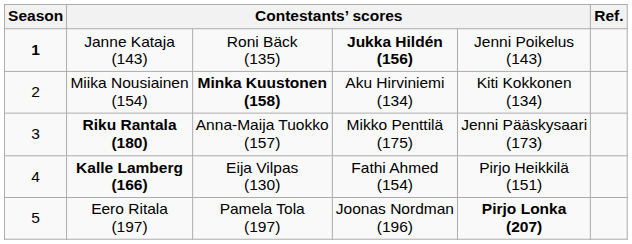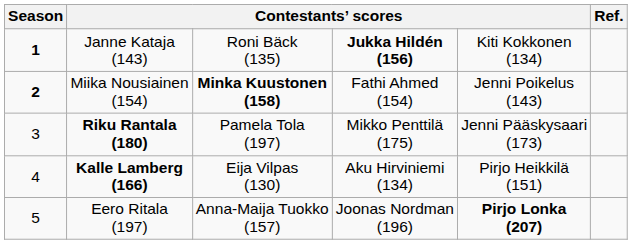Janne Kataja (143) | column 5: Jenni Poikelus (143) -> Kiti Kokkonen (134)
Miika Nousiainen (154) | Season: normal -> bold
Miika Nousiainen (154) | column 4: Aku Hirviniemi (134) -> Fathi Ahmed (154)
Miika Nousiainen (154) | column 5: Kiti Kokkonen (134) -> Jenni Poikelus (143)
Riku Rantala (180) | column 3: Anna-Maija Tuokko (157) -> Pamela Tola (197)
Kalle Lamberg (166) | column 4: Fathi Ahmed (154) -> Aku Hirviniemi (134)
Eero Ritala (197) | column 3: Pamela Tola (197) -> Anna-Maija Tuokko (157)
